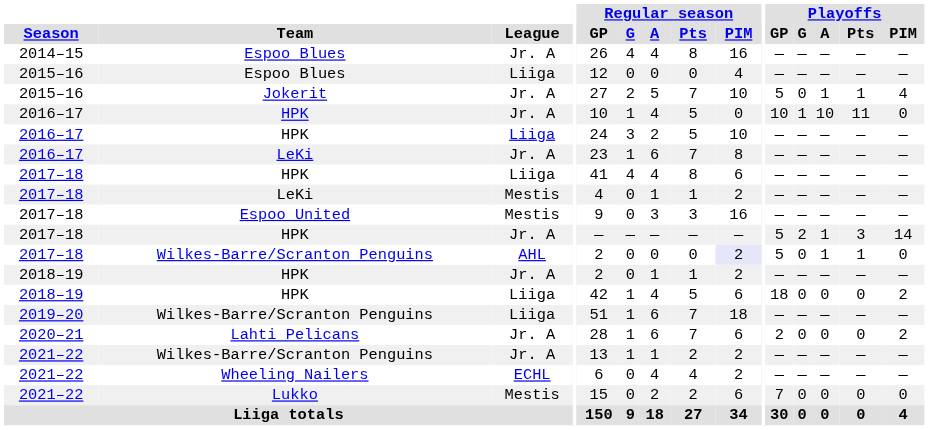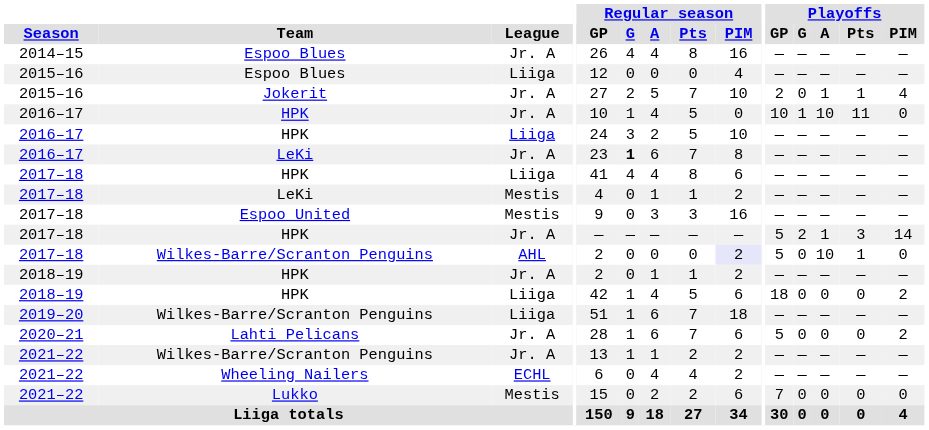Jokerit | Playoffs / GP: 5 -> 2
2016–17 / LeKi | Regular season / G: normal -> bold
2017–18 / Wilkes-Barre/Scranton Penguins | Playoffs / A: 1 -> 10
Lahti Pelicans | Playoffs / GP: 2 -> 5
